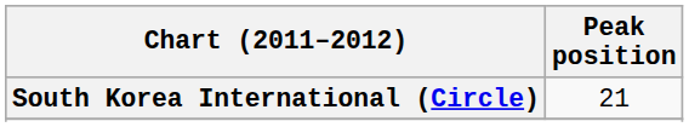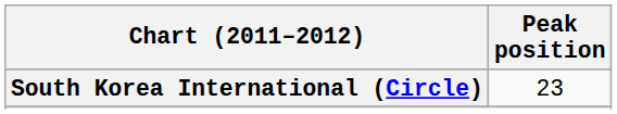South Korea International (Circle) | Peak position: 21 -> 23
